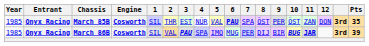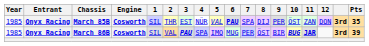March 85B | 8: ÖST -> DIJ
March 86B | 8: DIJ -> ÖST
